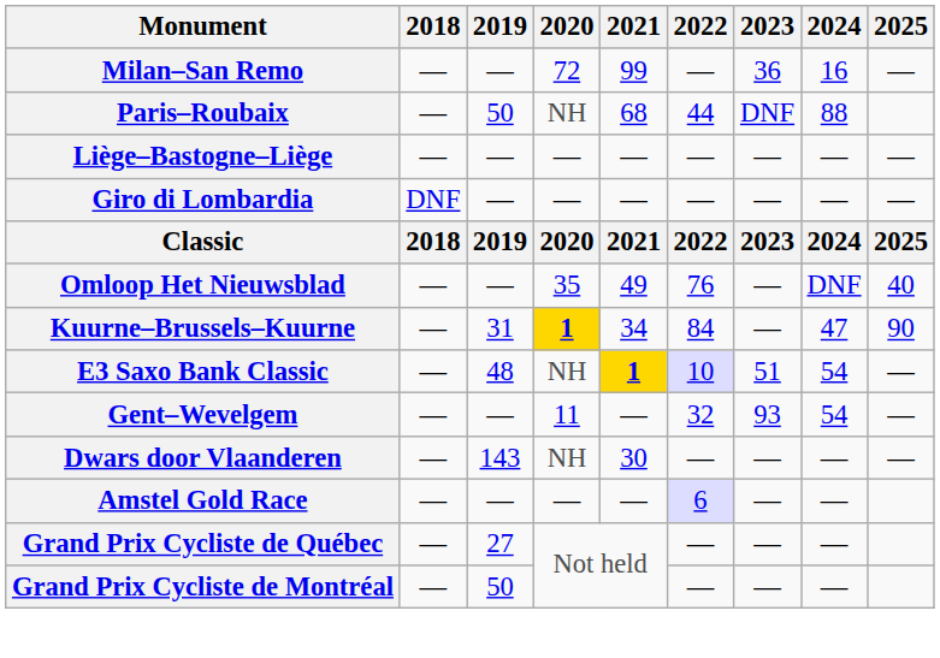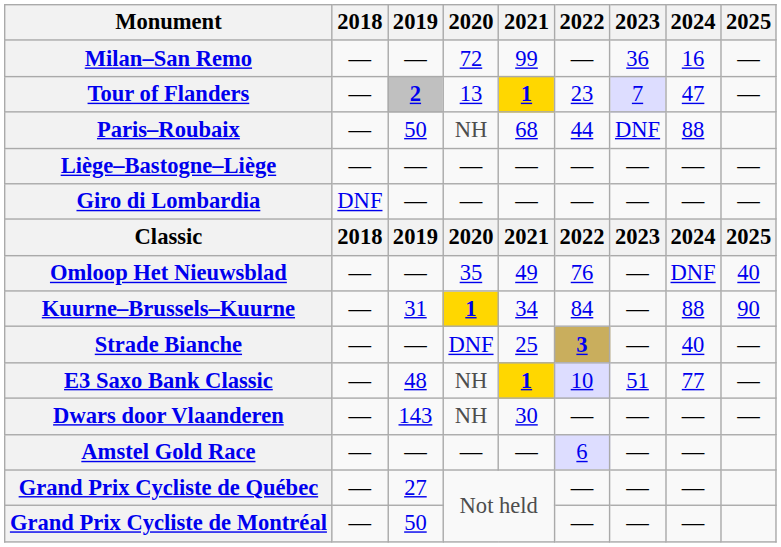+ row: Tour of Flanders | — | 2 | 13 | 1 | 23 | 7 | 47 | —
Kuurne–Brussels–Kuurne | 2024: 47 -> 88
+ row: Strade Bianche | — | — | DNF | 25 | 3 | — | 40 | —
E3 Saxo Bank Classic | 2024: 54 -> 77
- row: Gent–Wevelgem | — | — | 11 | — | 32 | 93 | 54 | —
